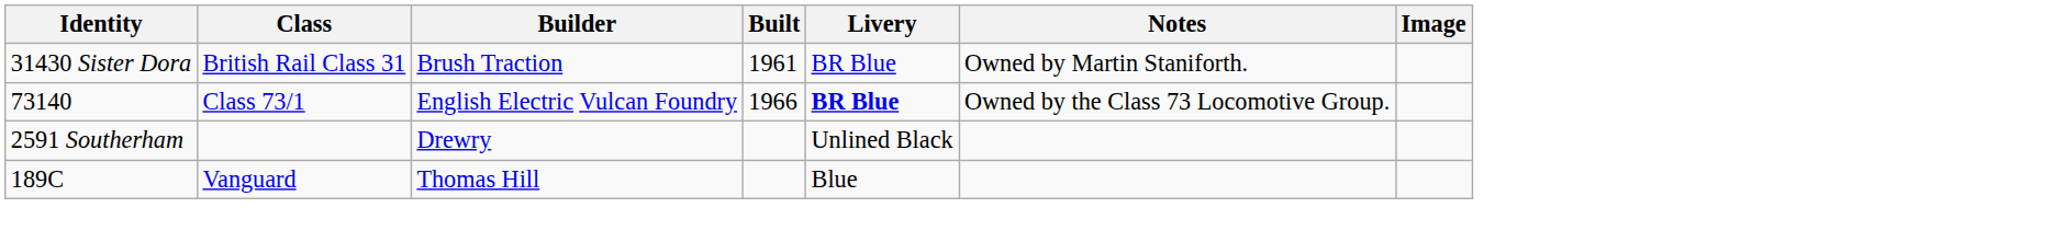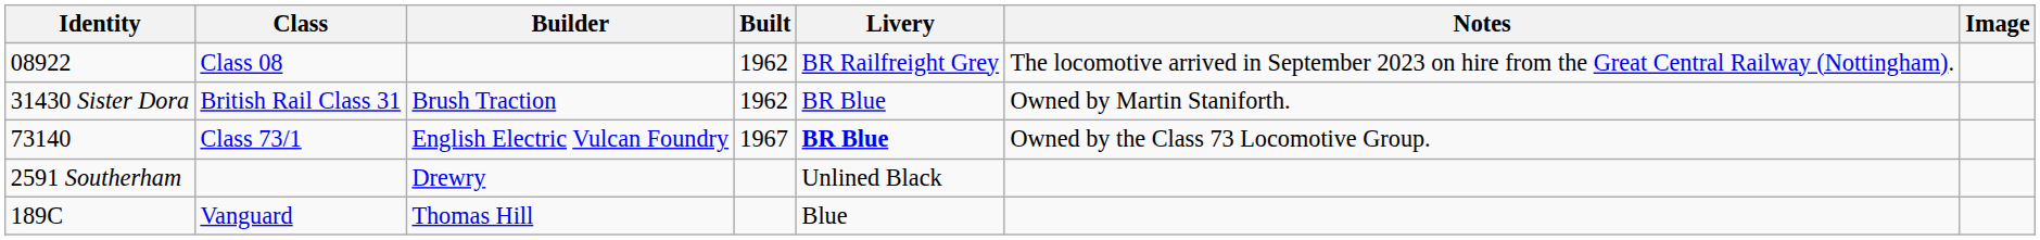+ row: 08922 | Class 08 | 1962 | BR Railfreight Grey | The locomotive arrived in September 2023 on hire from the Great Central Railway (Nottingham).
British Rail Class 31 | Built: 1961 -> 1962
Class 73/1 | Built: 1966 -> 1967
